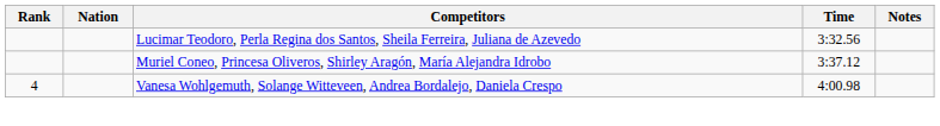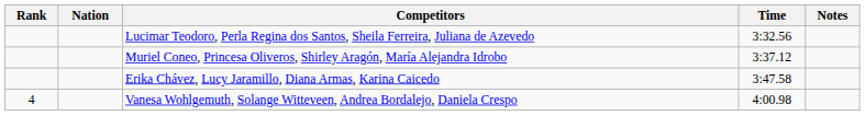+ row: Erika Chávez, Lucy Jaramillo, Diana Armas, Karina Caicedo | 3:47.58
